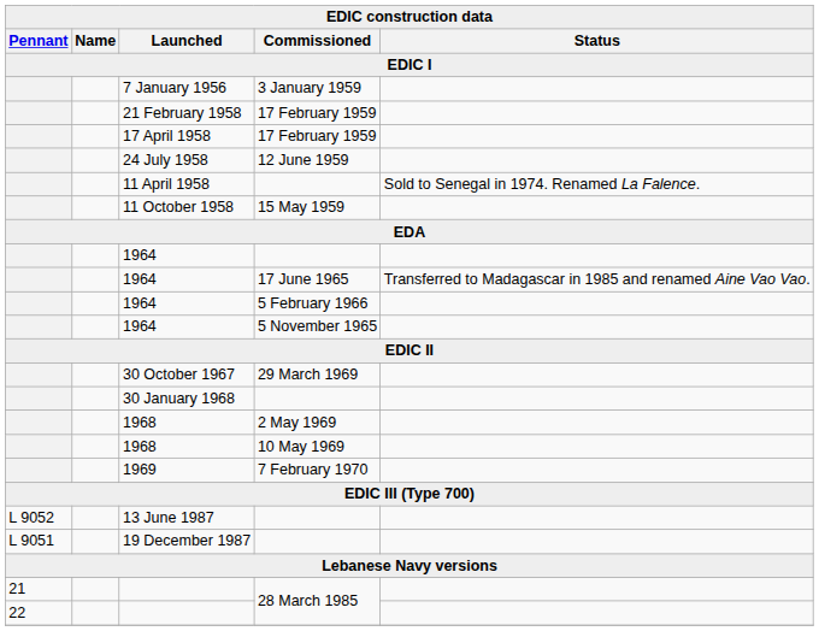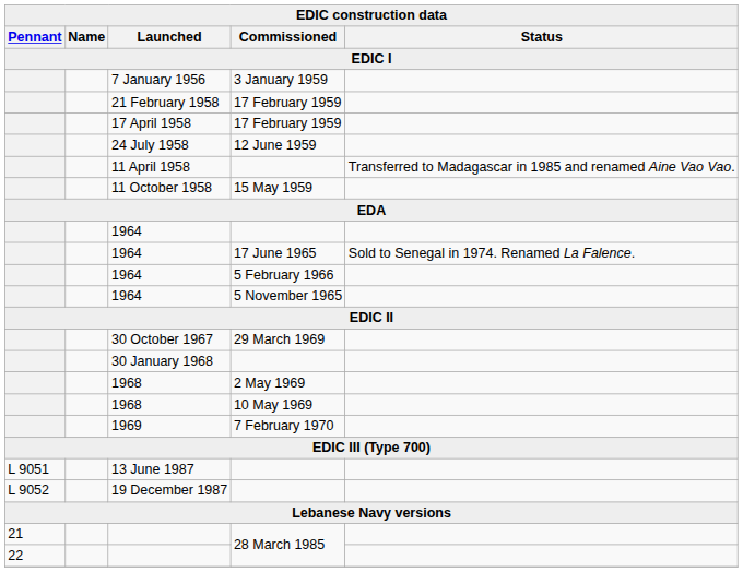11 April 1958 | EDIC construction data / Status: Sold to Senegal in 1974. Renamed La Falence. -> Transferred to Madagascar in 1985 and renamed Aine Vao Vao.
1964 / 17 June 1965 | EDIC construction data / Status: Transferred to Madagascar in 1985 and renamed Aine Vao Vao. -> Sold to Senegal in 1974. Renamed La Falence.
13 June 1987 | EDIC construction data / Pennant: L 9052 -> L 9051
19 December 1987 | EDIC construction data / Pennant: L 9051 -> L 9052
